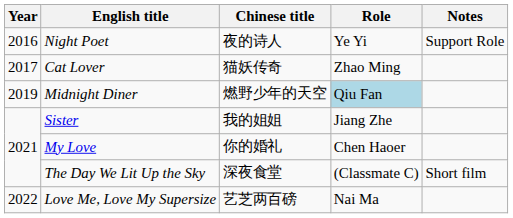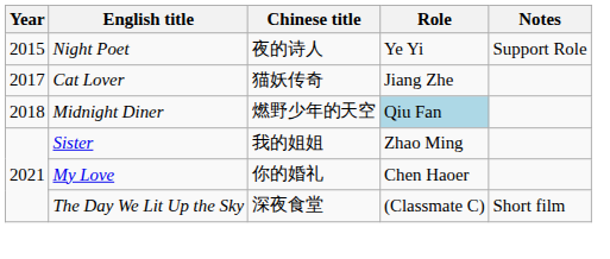Night Poet | Year: 2016 -> 2015
Cat Lover | Role: Zhao Ming -> Jiang Zhe
Midnight Diner | Year: 2019 -> 2018
Sister | Role: Jiang Zhe -> Zhao Ming
- row: 2022 | Love Me, Love My Supersize | 艺芝两百磅 | Nai Ma
